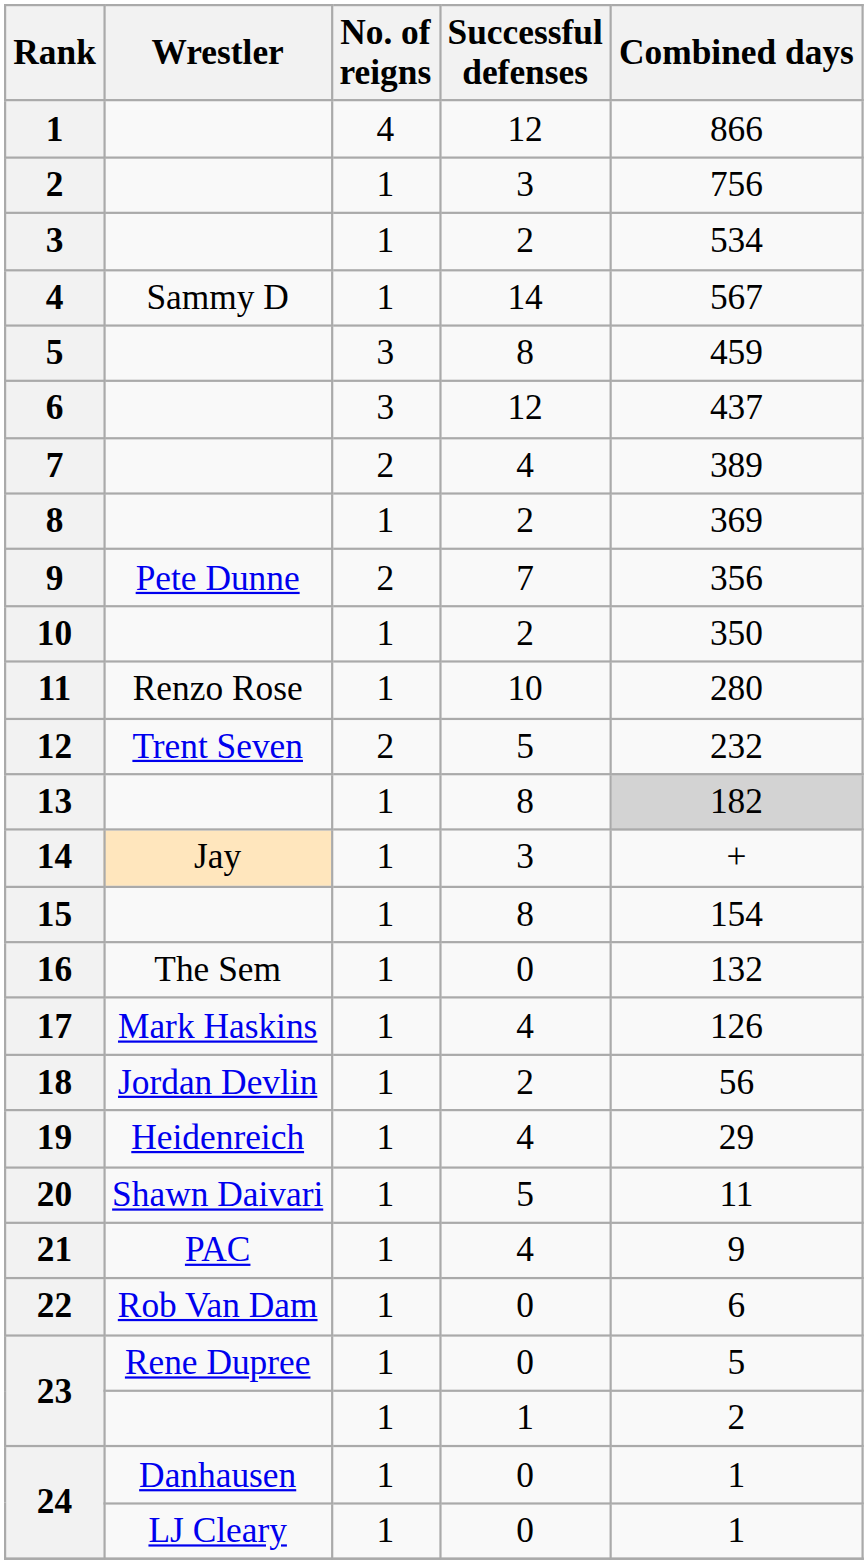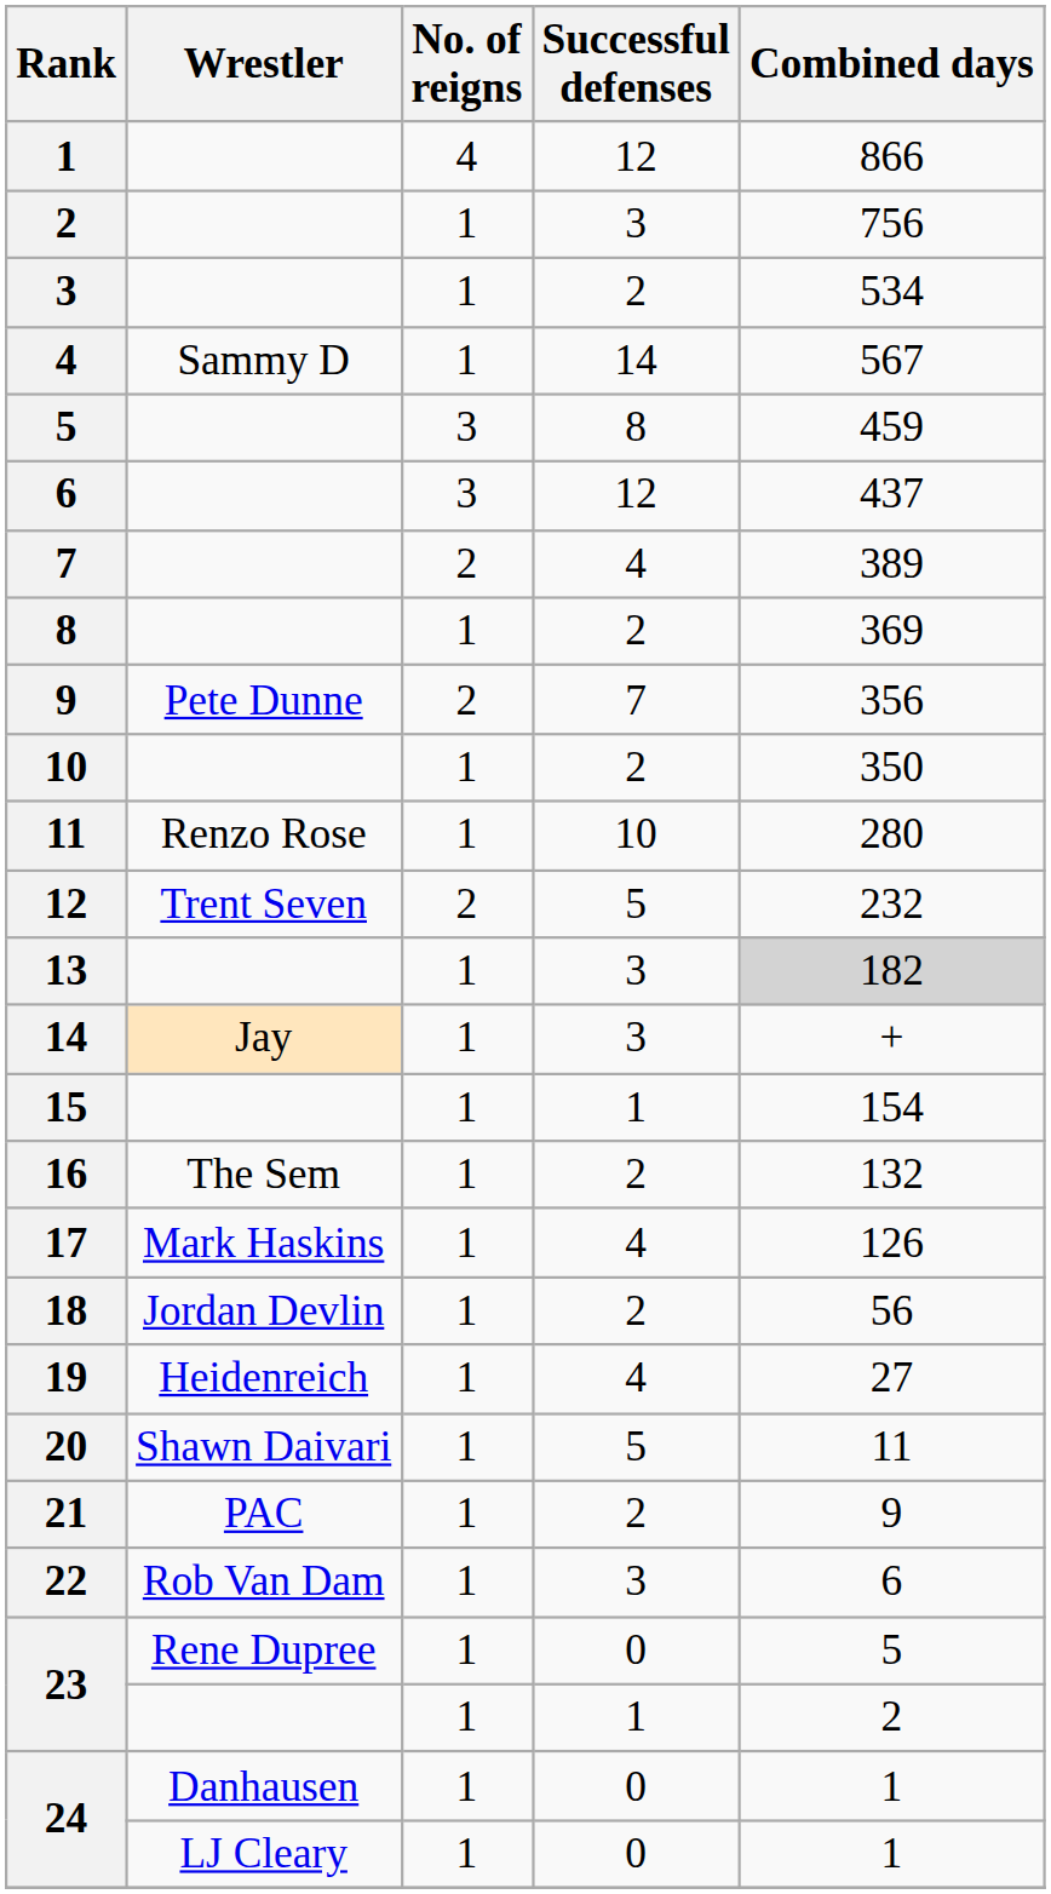13 | Successful defenses: 8 -> 3
15 | Successful defenses: 8 -> 1
16 | Successful defenses: 0 -> 2
19 | Combined days: 29 -> 27
21 | Successful defenses: 4 -> 2
22 | Successful defenses: 0 -> 3
